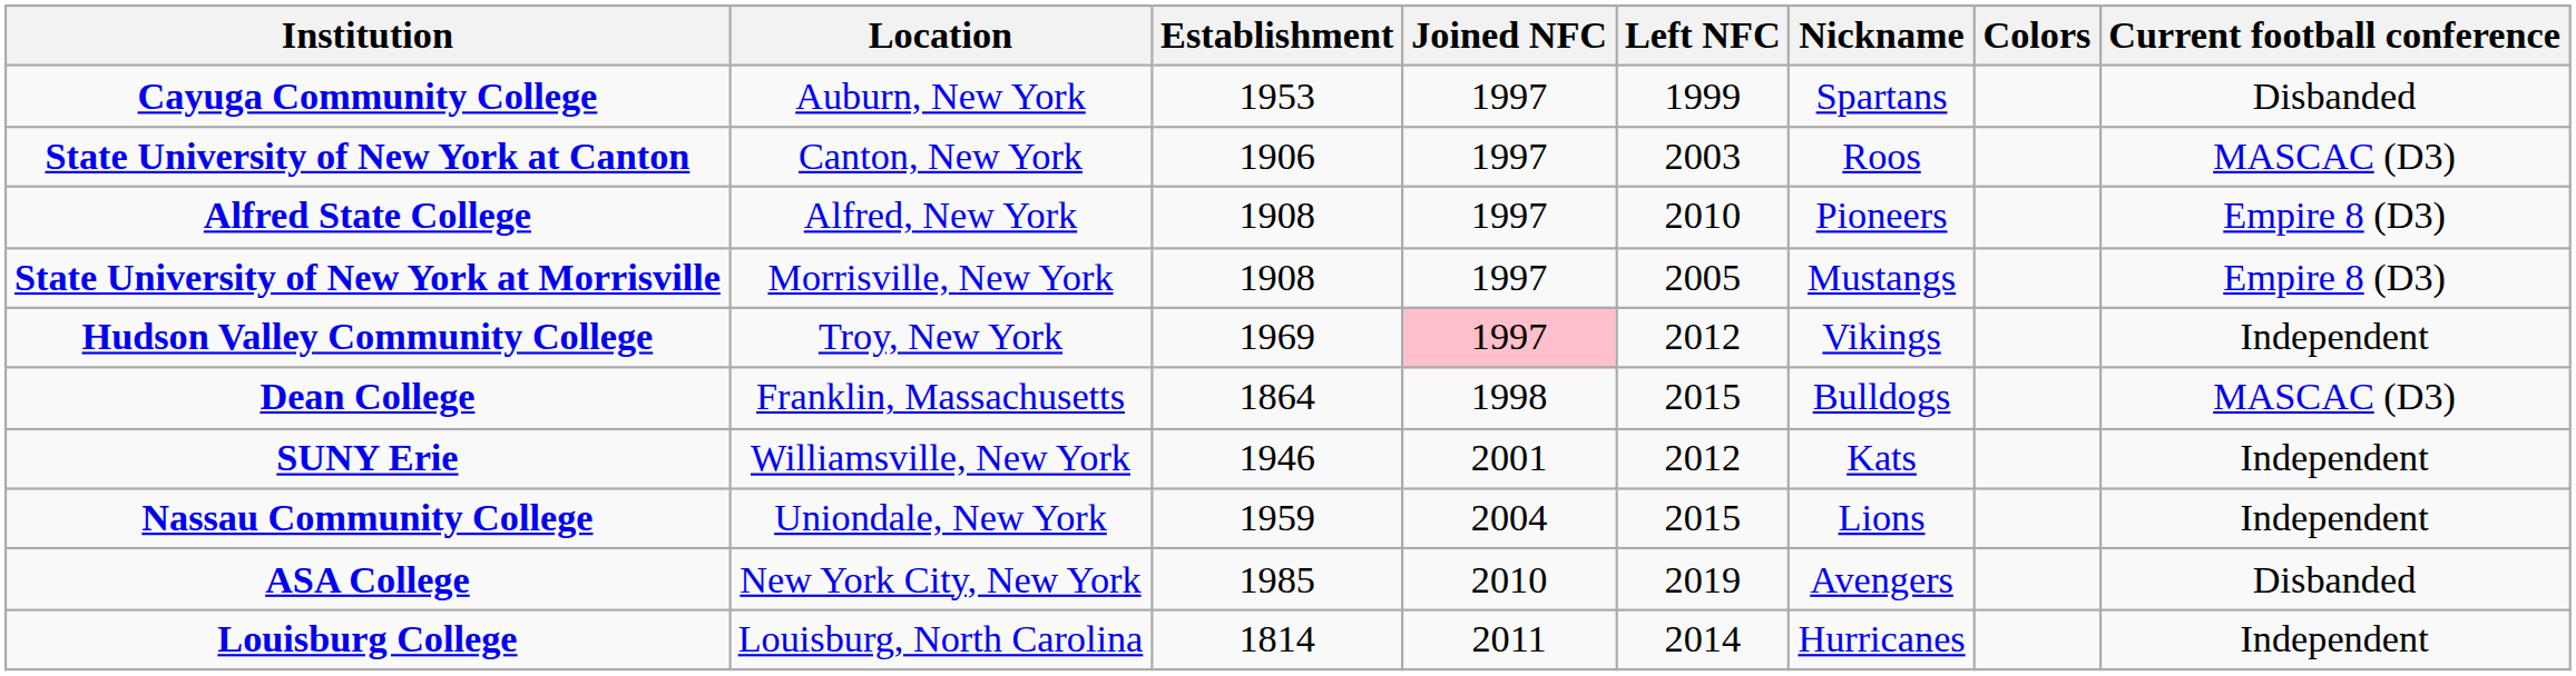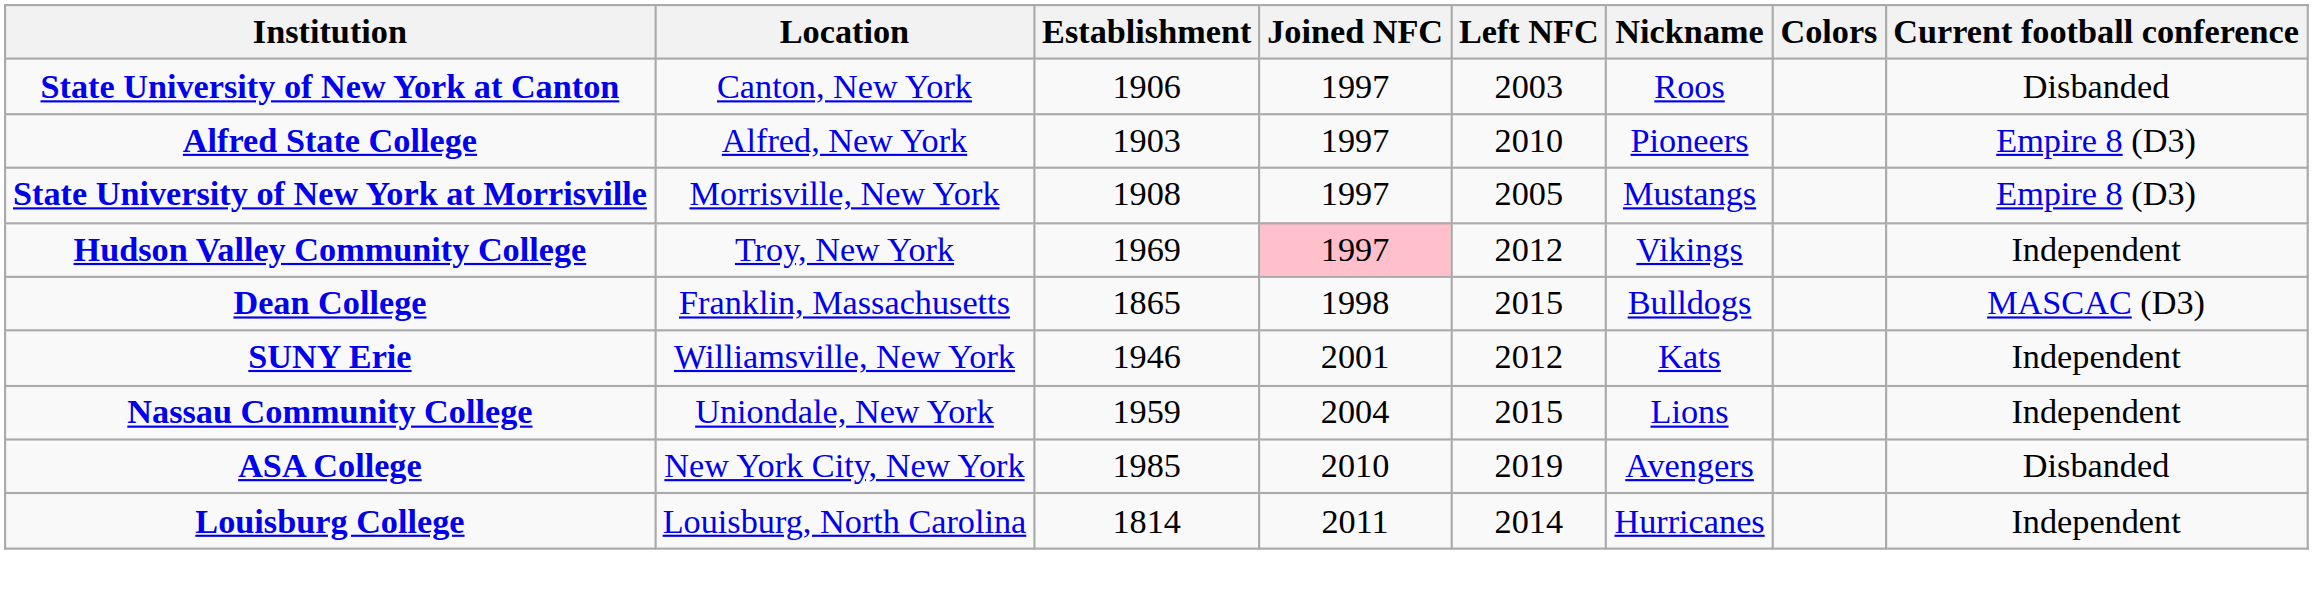- row: Cayuga Community College | Auburn, New York | 1953 | 1997 | 1999 | Spartans | Disbanded
State University of New York at Canton | Current football conference: MASCAC (D3) -> Disbanded
Alfred State College | Establishment: 1908 -> 1903
Dean College | Establishment: 1864 -> 1865
